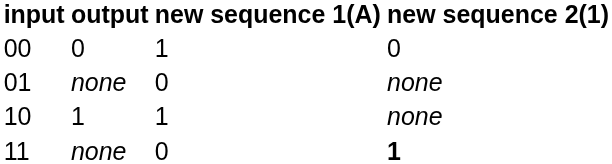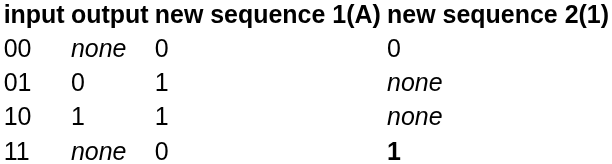00 | output: 0 -> none
00 | new sequence 1(A): 1 -> 0
01 | output: none -> 0
01 | new sequence 1(A): 0 -> 1
